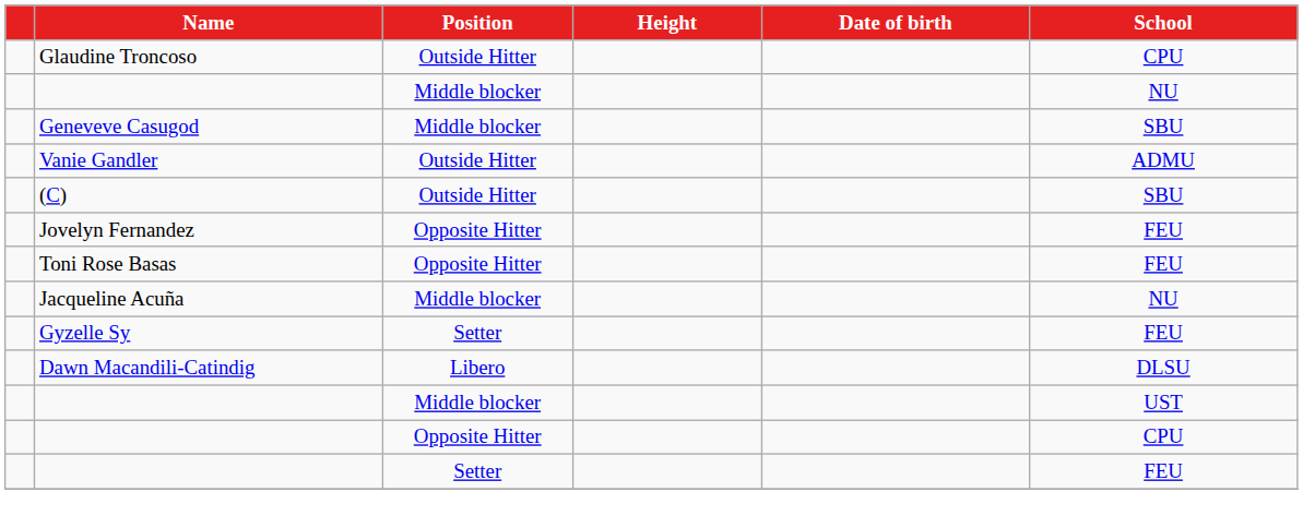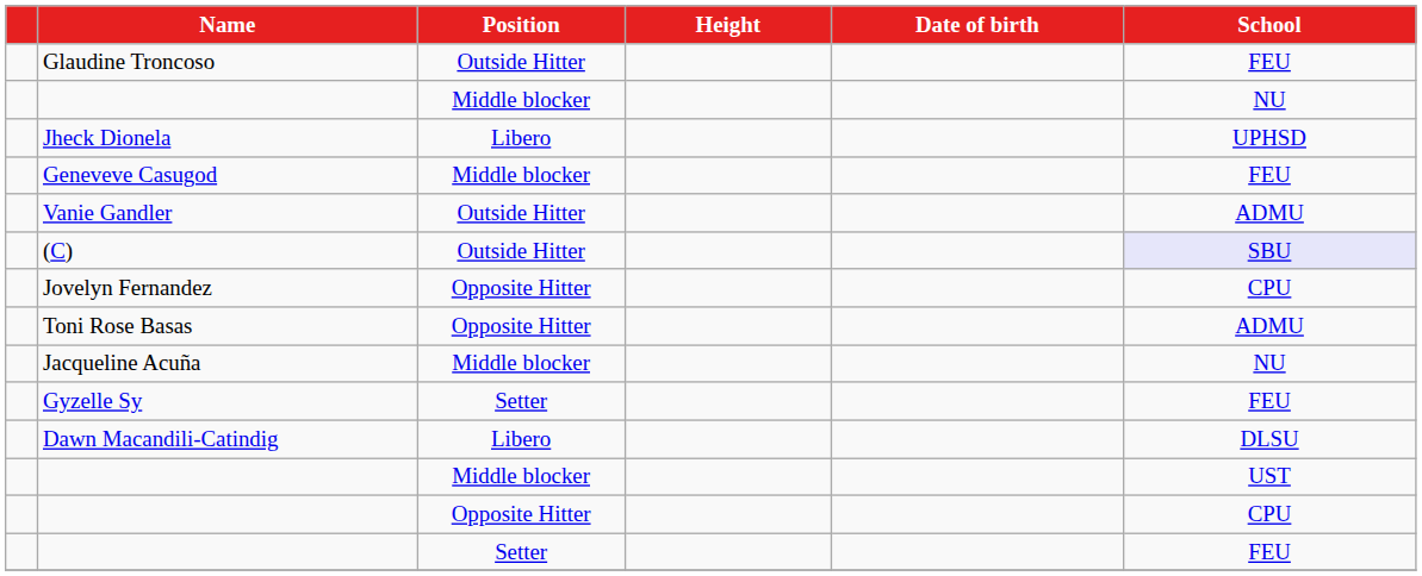Glaudine Troncoso | School: CPU -> FEU
+ row: Jheck Dionela | Libero | UPHSD
Geneveve Casugod | School: SBU -> FEU
(C) | School: no background -> lavender background
Jovelyn Fernandez | School: FEU -> CPU
Toni Rose Basas | School: FEU -> ADMU
